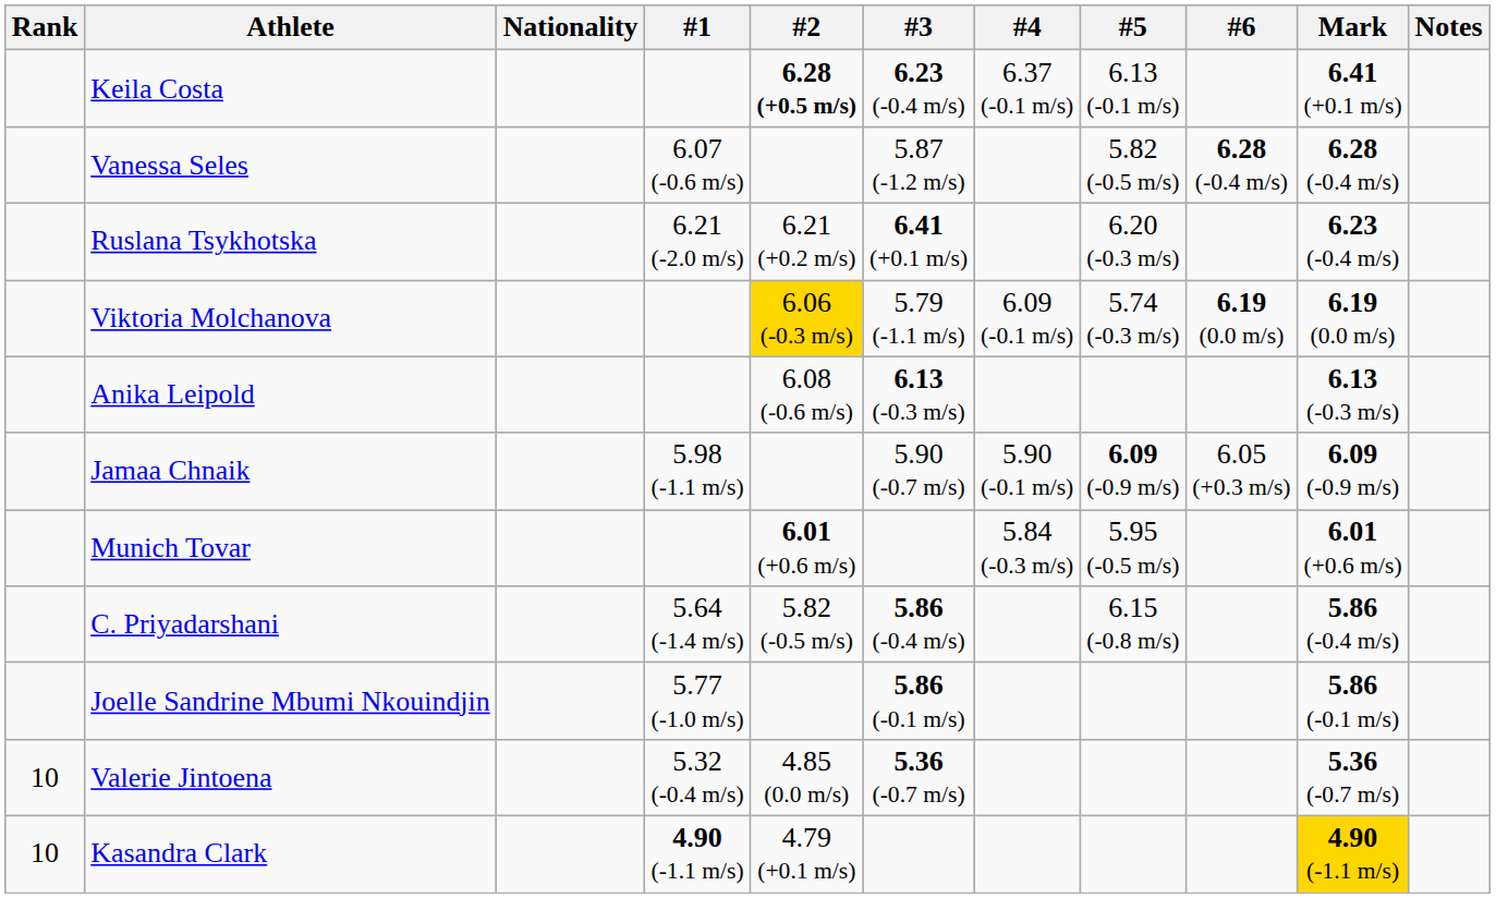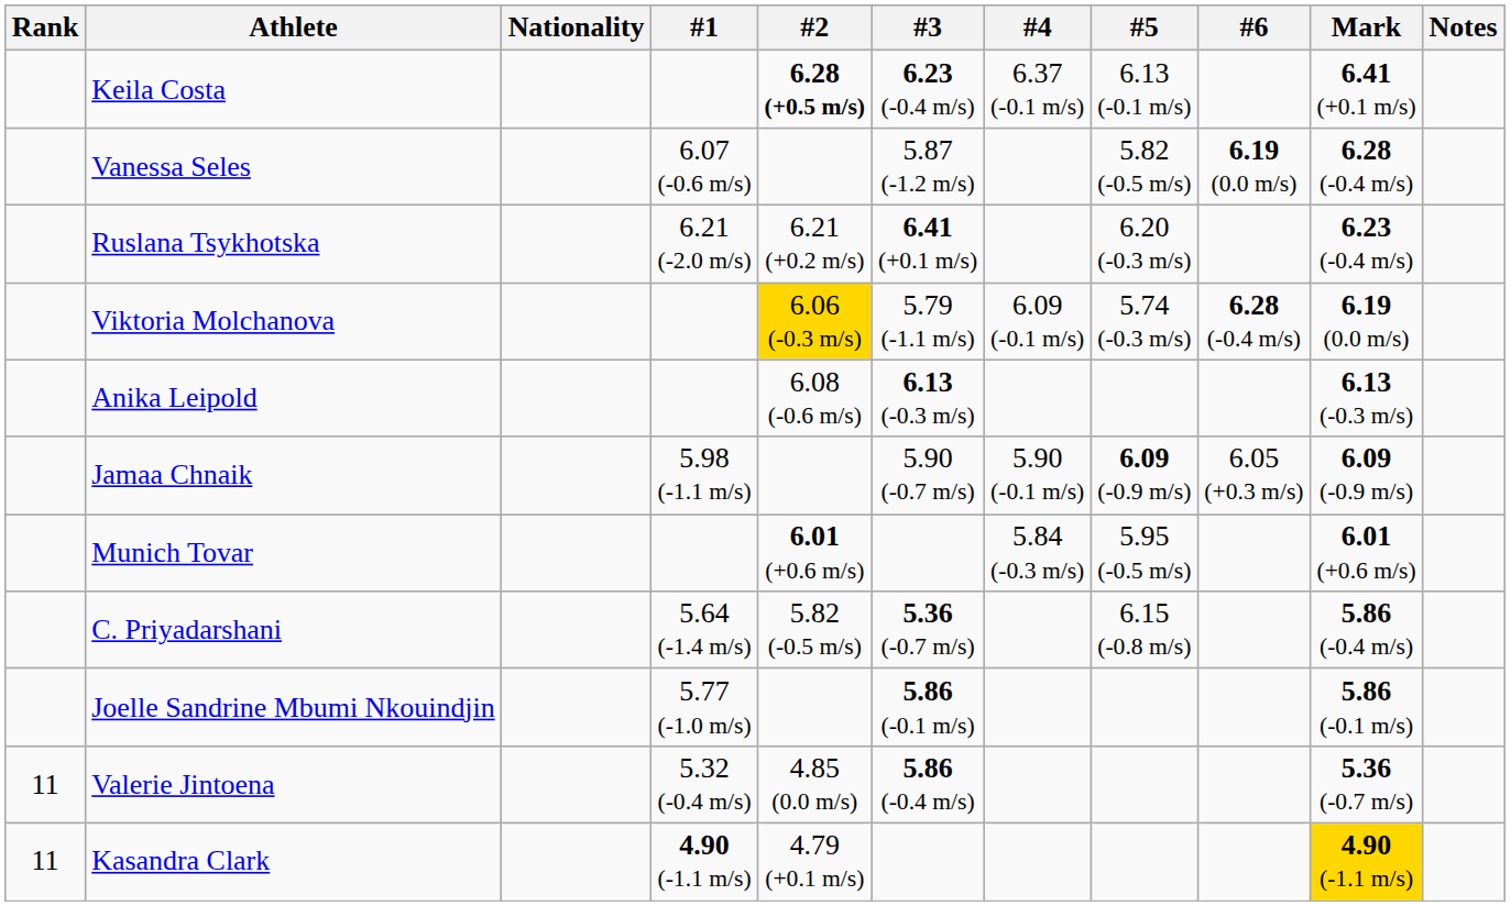Vanessa Seles | #6: 6.28 (-0.4 m/s) -> 6.19 (0.0 m/s)
Viktoria Molchanova | #6: 6.19 (0.0 m/s) -> 6.28 (-0.4 m/s)
C. Priyadarshani | #3: 5.86 (-0.4 m/s) -> 5.36 (-0.7 m/s)
Valerie Jintoena | Rank: 10 -> 11
Valerie Jintoena | #3: 5.36 (-0.7 m/s) -> 5.86 (-0.4 m/s)
Kasandra Clark | Rank: 10 -> 11
